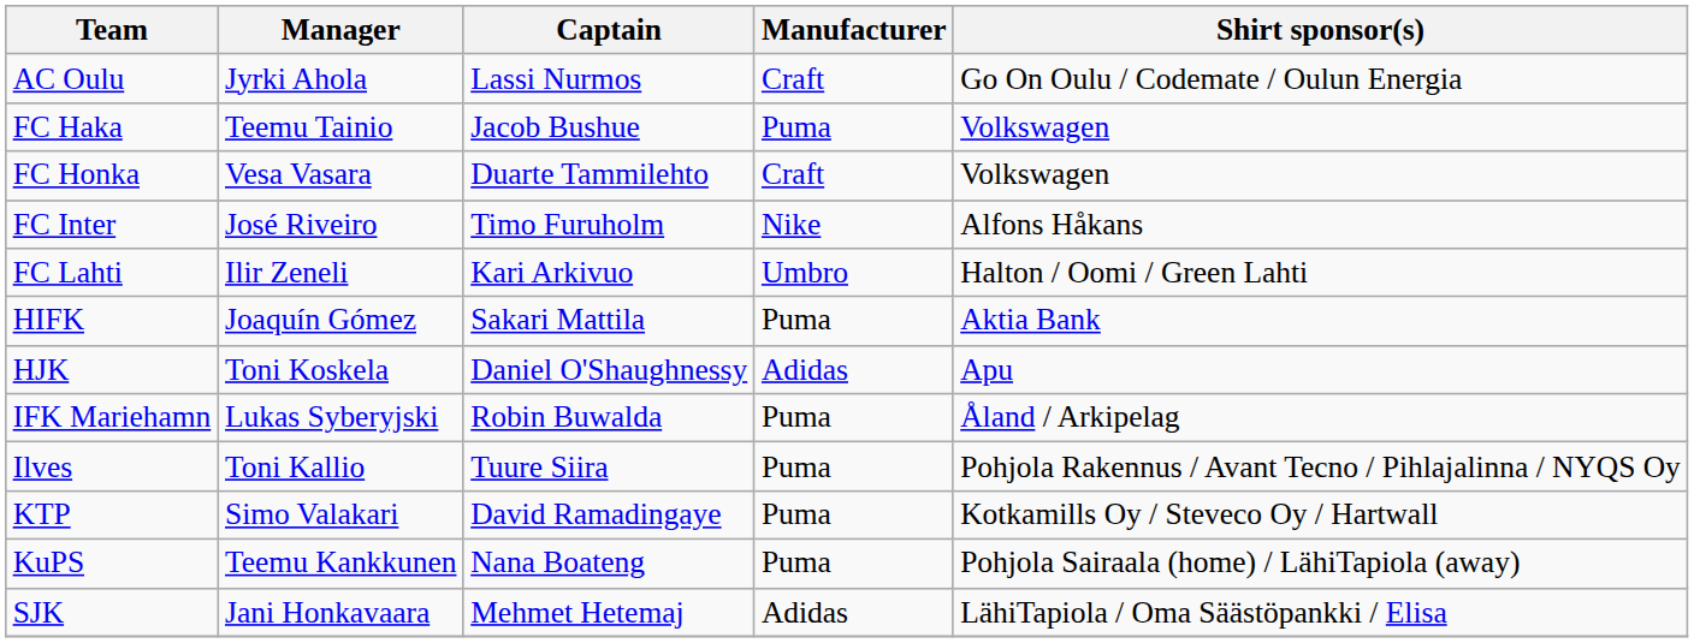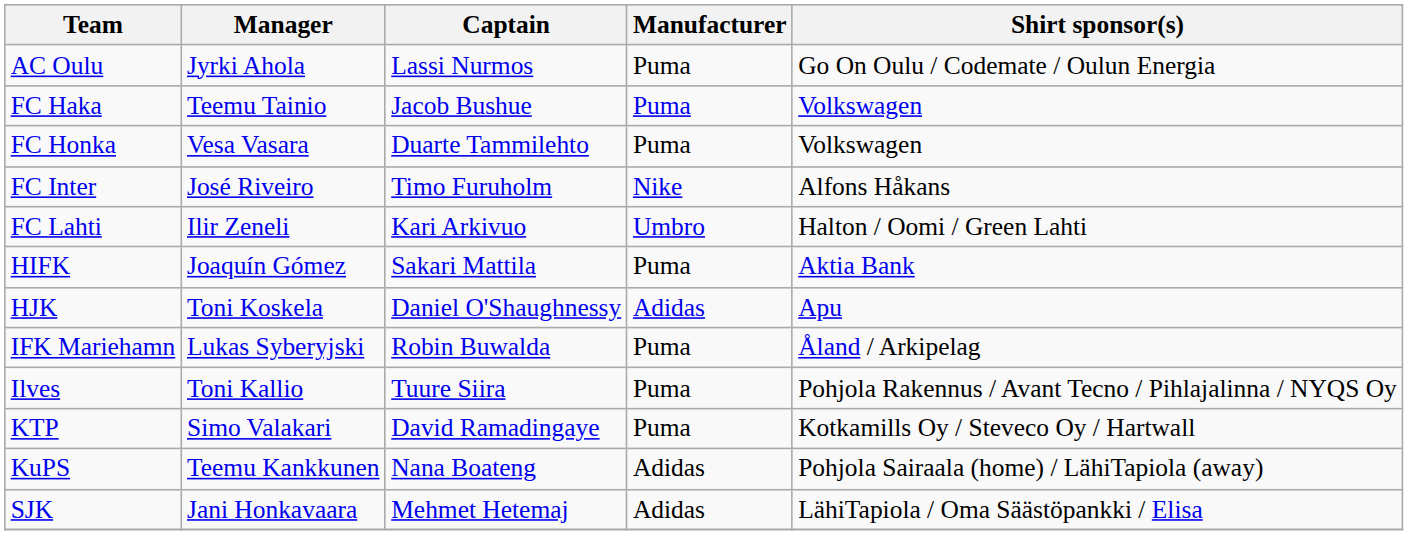AC Oulu | Manufacturer: Craft -> Puma
FC Honka | Manufacturer: Craft -> Puma
KuPS | Manufacturer: Puma -> Adidas
